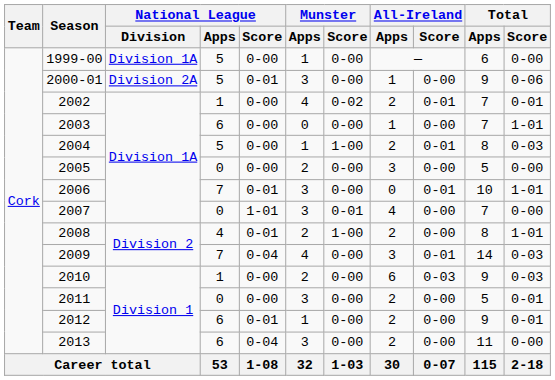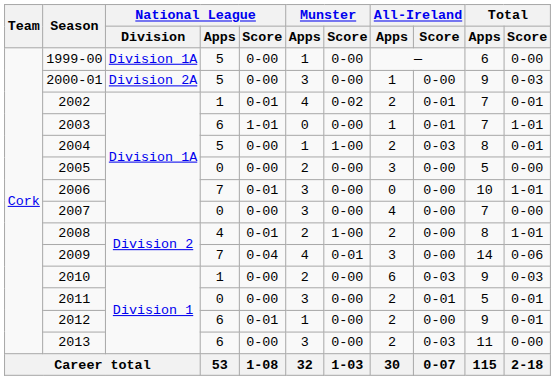2000-01 | National League / Score: 0-01 -> 0-00
2000-01 | Total / Score: 0-06 -> 0-03
2002 | National League / Score: 0-00 -> 0-01
2003 | National League / Score: 0-00 -> 1-01
2003 | All-Ireland / Score: 0-00 -> 0-01
2004 | All-Ireland / Score: 0-01 -> 0-03
2004 | Total / Score: 0-03 -> 0-01
2006 | All-Ireland / Score: 0-01 -> 0-00
2007 | National League / Score: 1-01 -> 0-00
2007 | Munster / Score: 0-01 -> 0-00
2009 | Munster / Score: 0-00 -> 0-01
2009 | All-Ireland / Score: 0-01 -> 0-00
2009 | Total / Score: 0-03 -> 0-06
2011 | All-Ireland / Score: 0-00 -> 0-01
2013 | National League / Score: 0-04 -> 0-00
2013 | All-Ireland / Score: 0-00 -> 0-03
